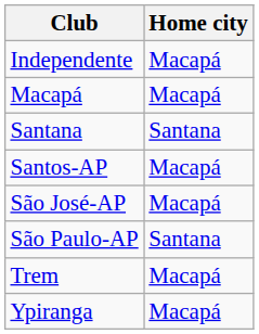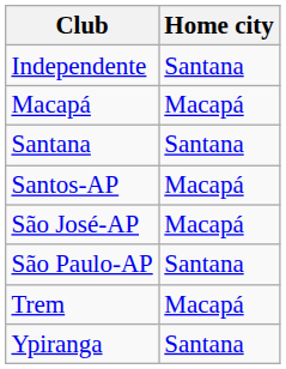Independente | Home city: Macapá -> Santana
Ypiranga | Home city: Macapá -> Santana
